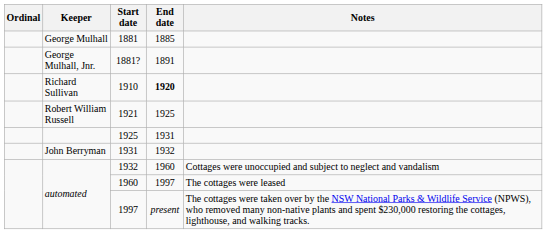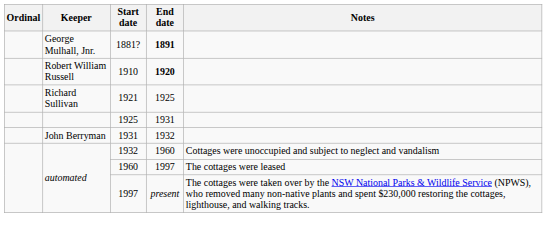- row: George Mulhall | 1881 | 1885
1881? | End date: normal -> bold
1910 | Keeper: Richard Sullivan -> Robert William Russell
1921 | Keeper: Robert William Russell -> Richard Sullivan
